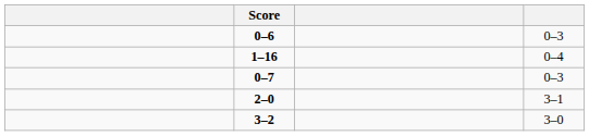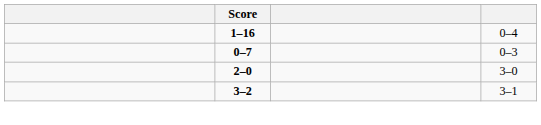- row: 0–6 | 0–3
2–0 | column 4: 3–1 -> 3–0
3–2 | column 4: 3–0 -> 3–1
